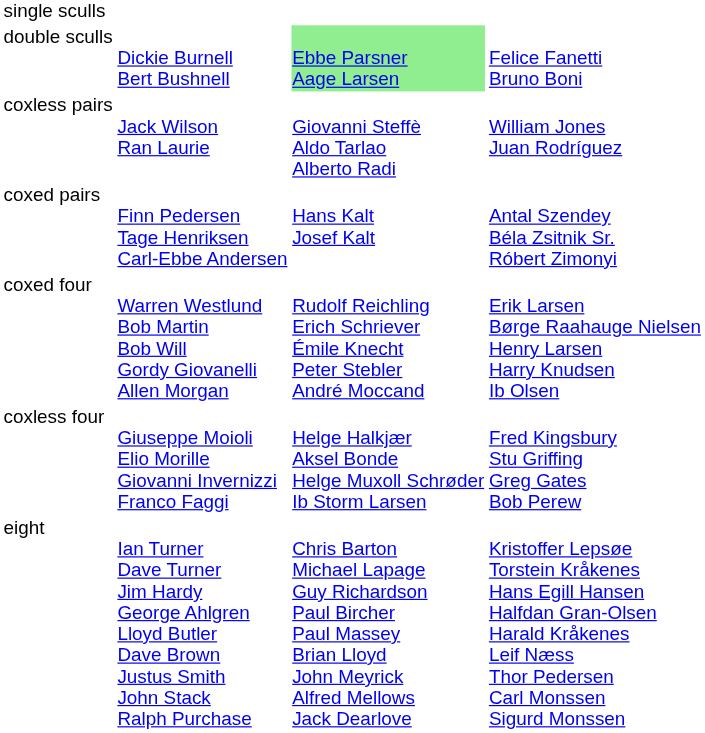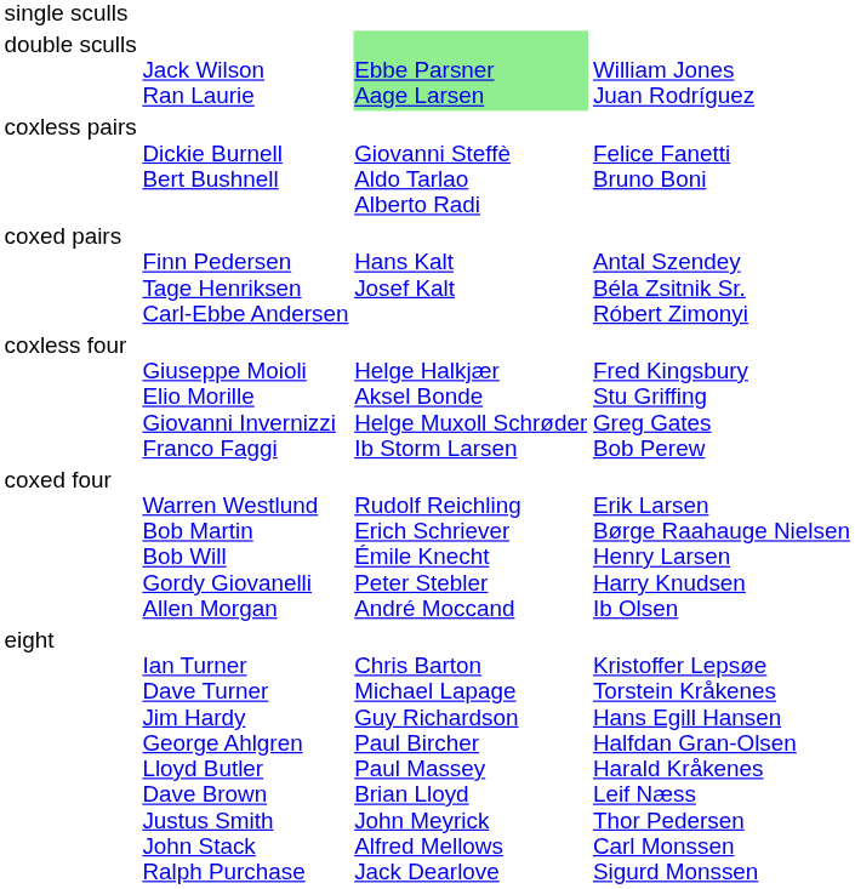double sculls | column 2: Dickie Burnell Bert Bushnell -> Jack Wilson Ran Laurie
double sculls | column 4: Felice Fanetti Bruno Boni -> William Jones Juan Rodríguez
coxless pairs | column 2: Jack Wilson Ran Laurie -> Dickie Burnell Bert Bushnell
coxless pairs | column 4: William Jones Juan Rodríguez -> Felice Fanetti Bruno Boni
rows swapped: coxless four <-> coxed four
